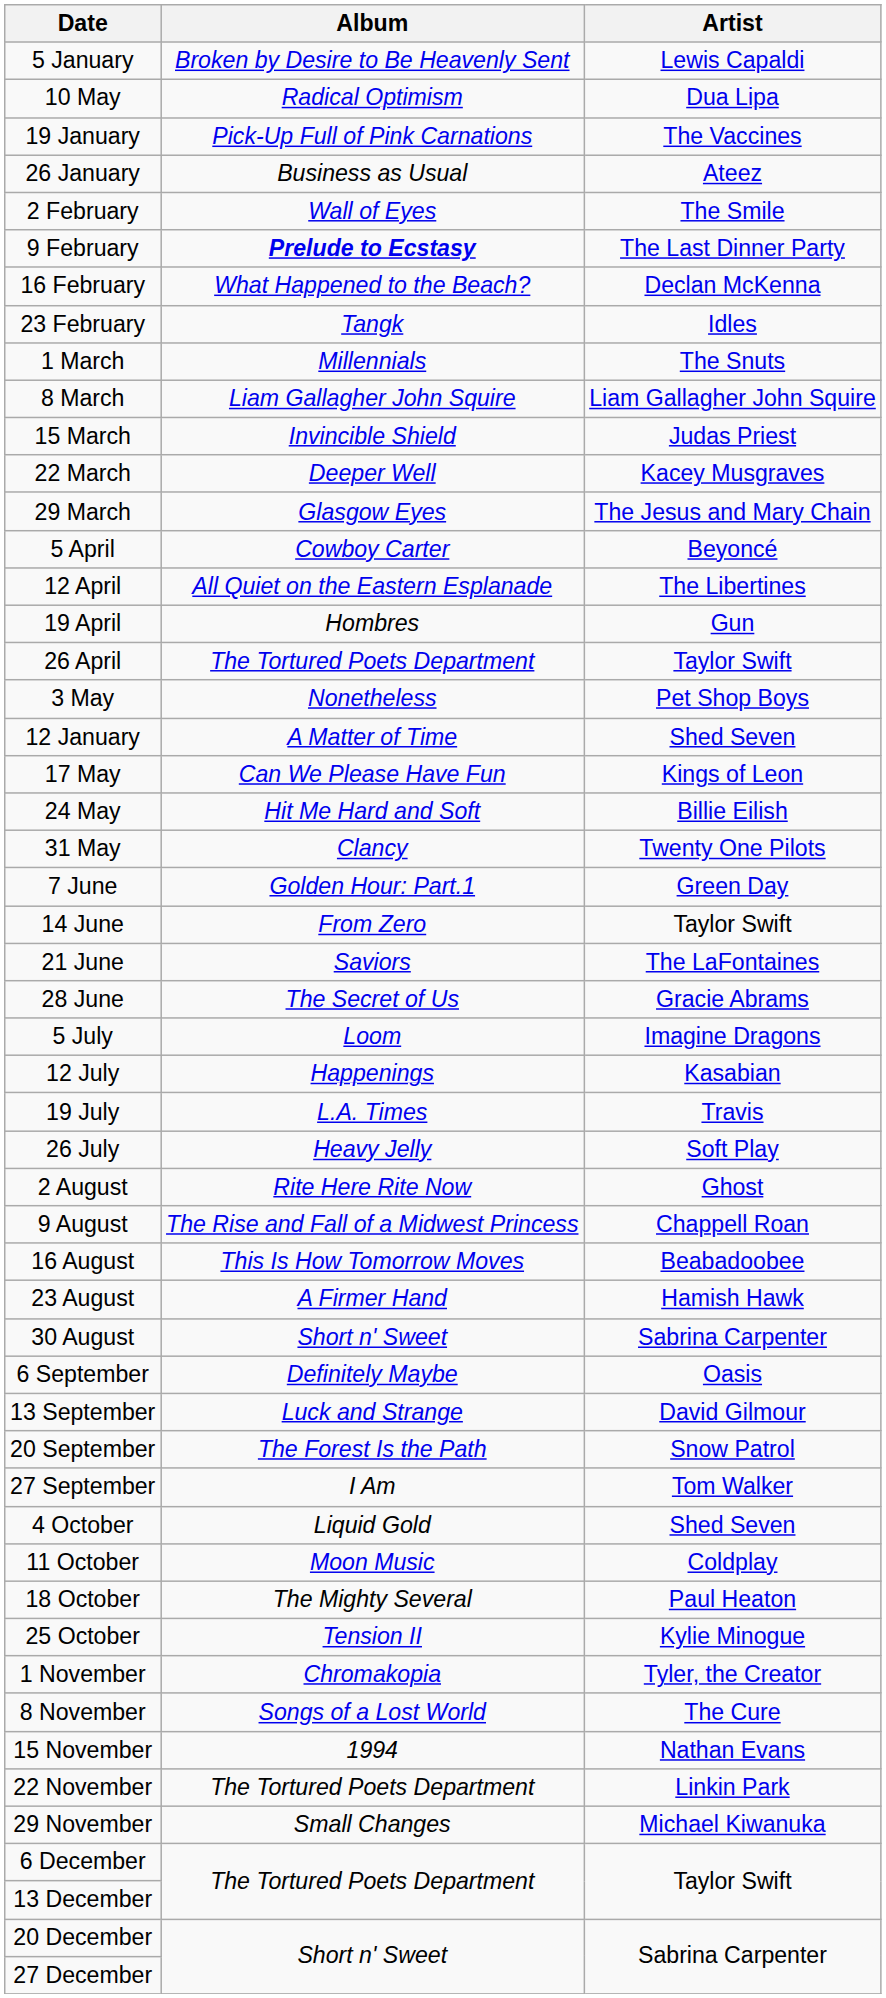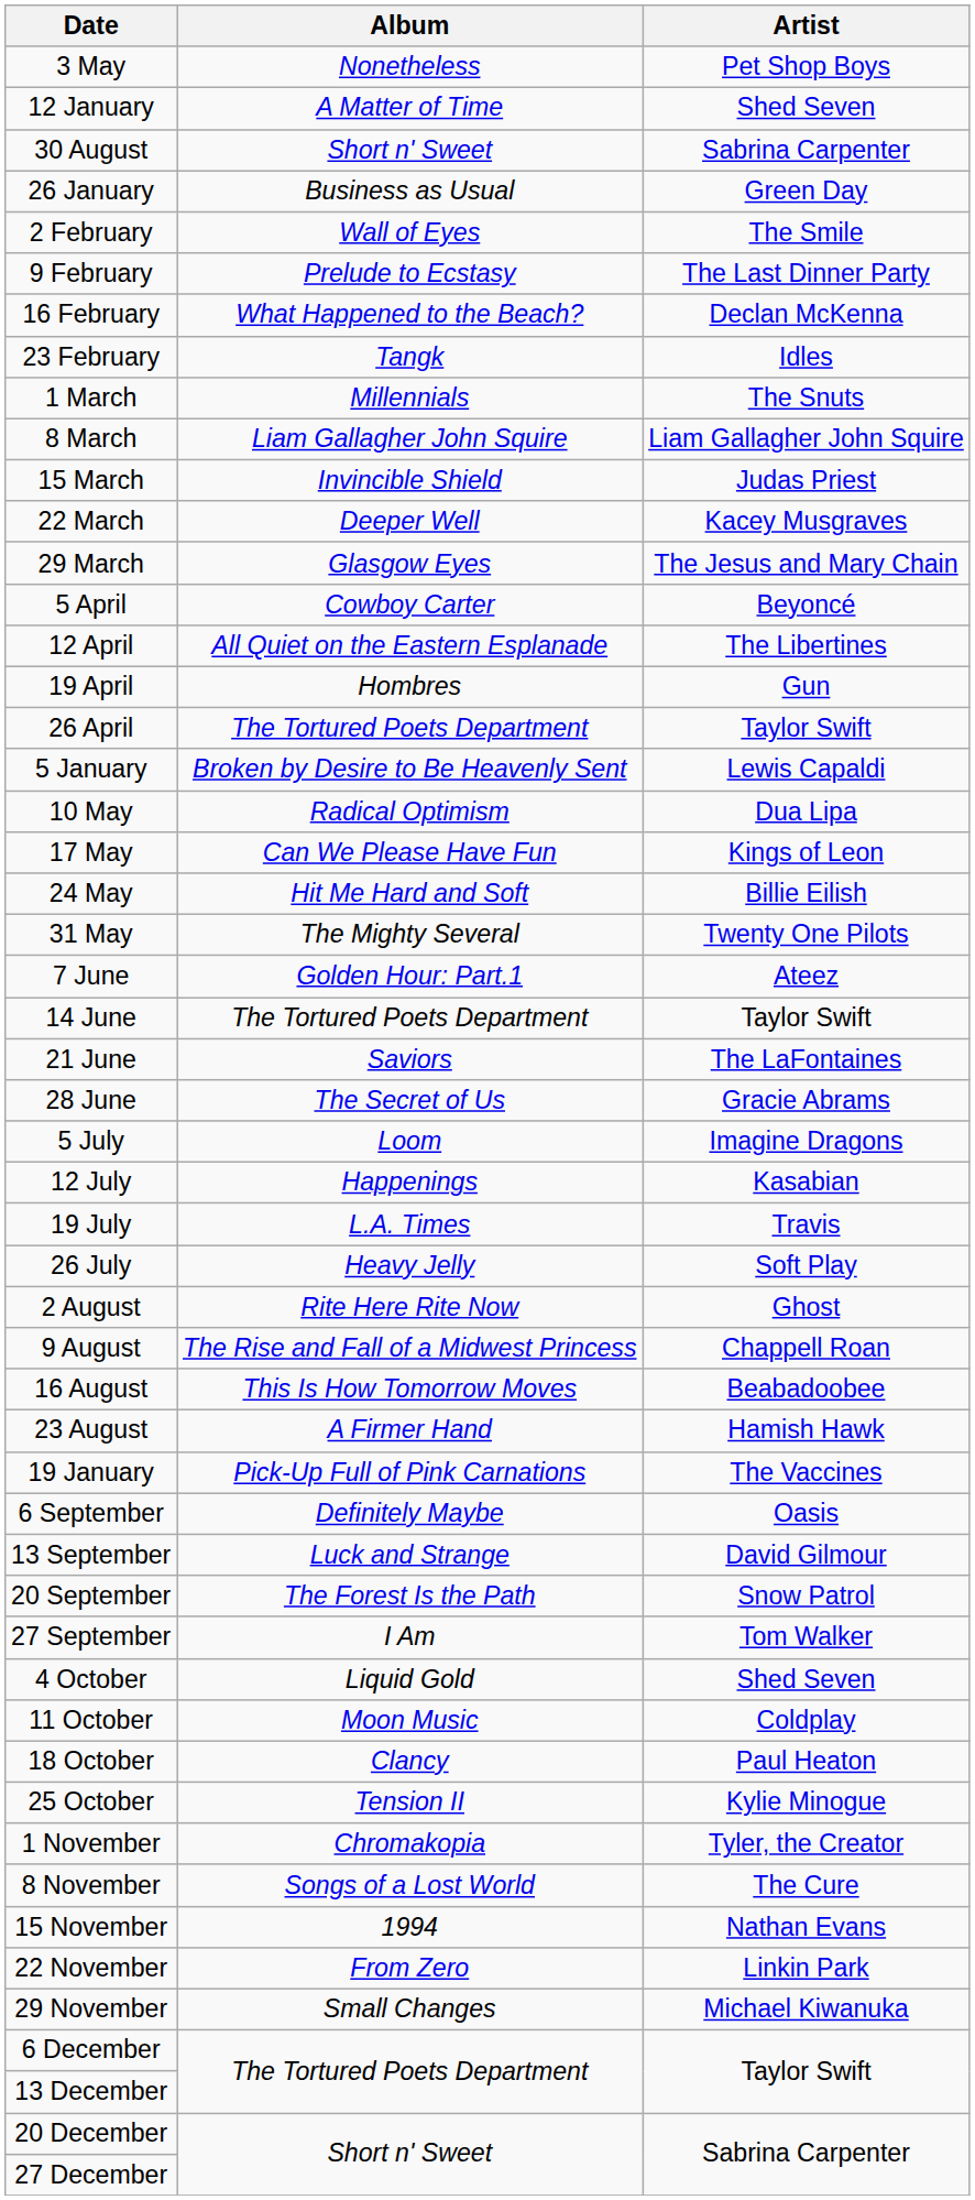rows swapped: 5 January <-> 3 May
rows swapped: 12 January <-> 10 May
rows swapped: 19 January <-> 30 August
26 January | Artist: Ateez -> Green Day
9 February | Album: bold -> normal
31 May | Album: Clancy -> The Mighty Several
7 June | Artist: Green Day -> Ateez
14 June | Album: From Zero -> The Tortured Poets Department
18 October | Album: The Mighty Several -> Clancy
22 November | Album: The Tortured Poets Department -> From Zero
